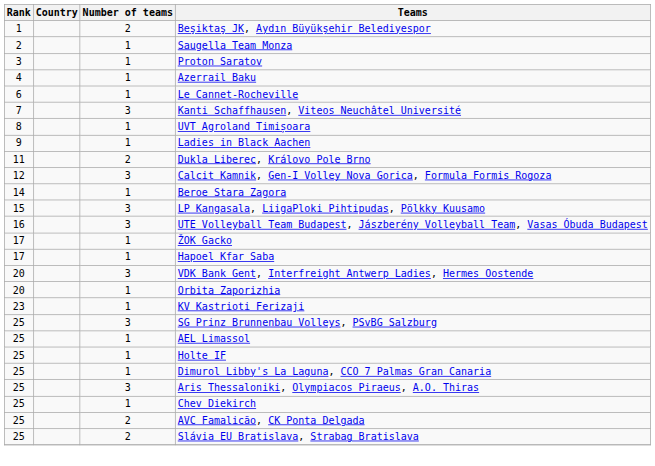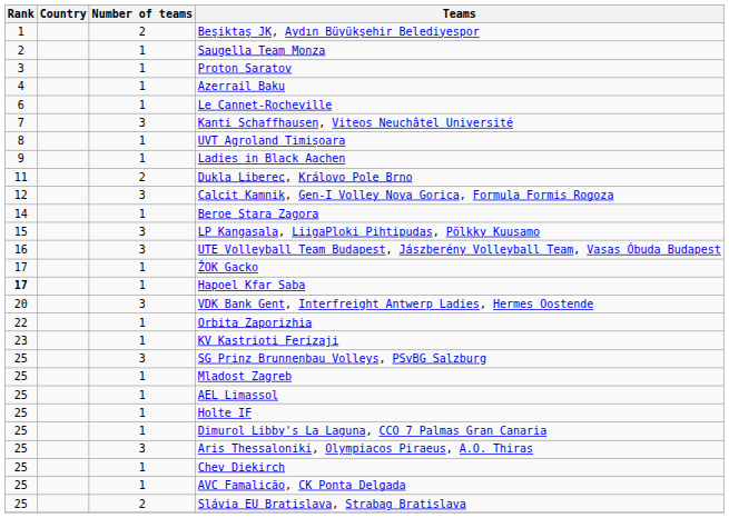Hapoel Kfar Saba | Rank: normal -> bold
Orbita Zaporizhia | Rank: 20 -> 22
+ row: 25 | 1 | Mladost Zagreb
AVC Famalicão, CK Ponta Delgada | Number of teams: 2 -> 1
